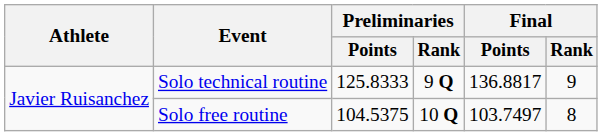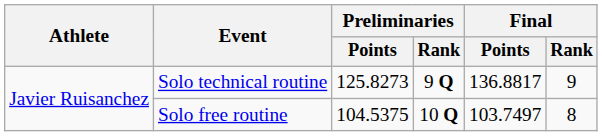Solo technical routine | Preliminaries / Points: 125.8333 -> 125.8273
